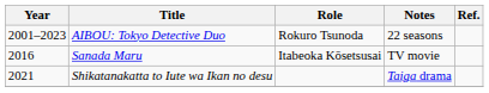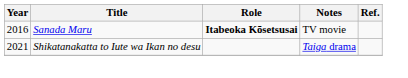- row: 2001–2023 | AIBOU: Tokyo Detective Duo | Rokuro Tsunoda | 22 seasons
Sanada Maru | Role: normal -> bold
